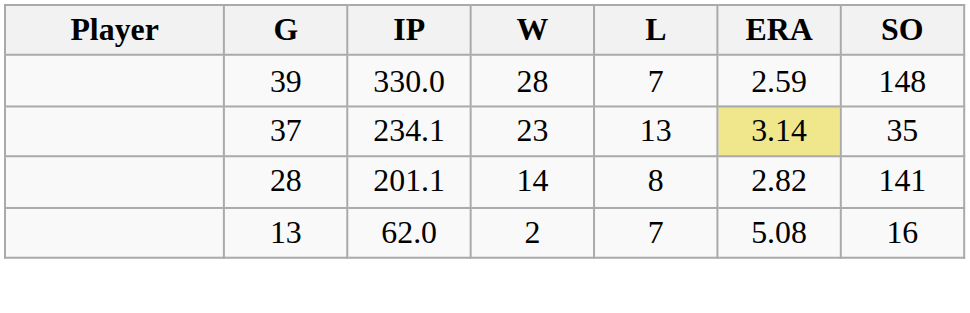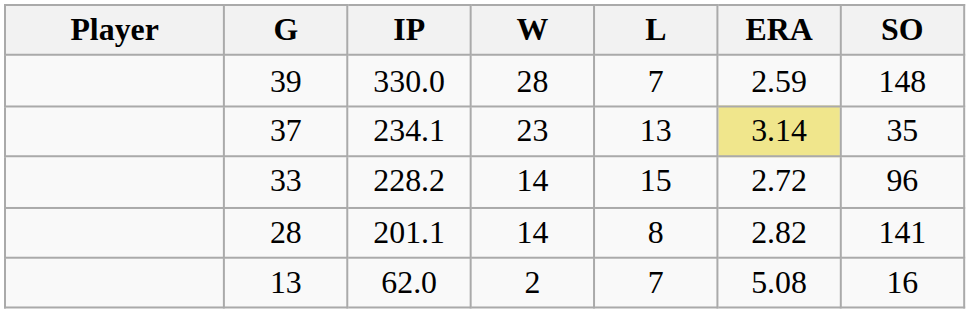+ row: 33 | 228.2 | 14 | 15 | 2.72 | 96
